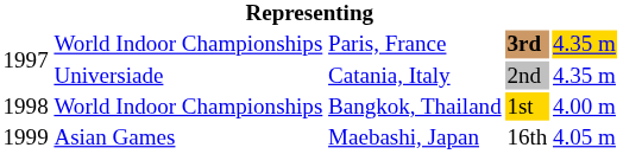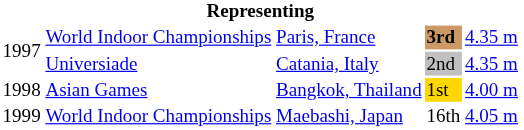Paris, France | column 5: gold background -> no background
Bangkok, Thailand | column 2: World Indoor Championships -> Asian Games
Maebashi, Japan | column 2: Asian Games -> World Indoor Championships
